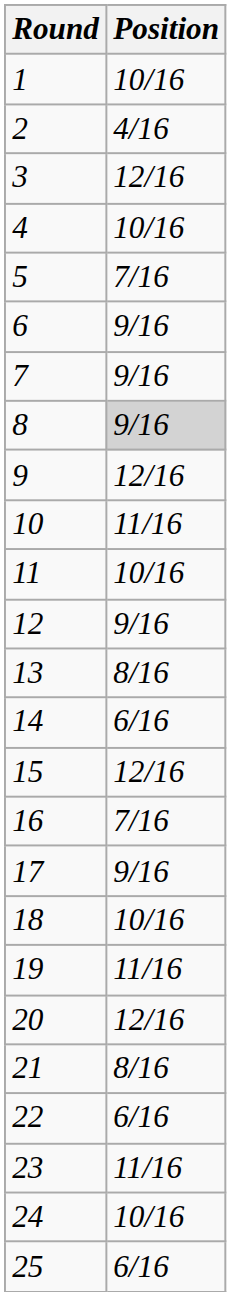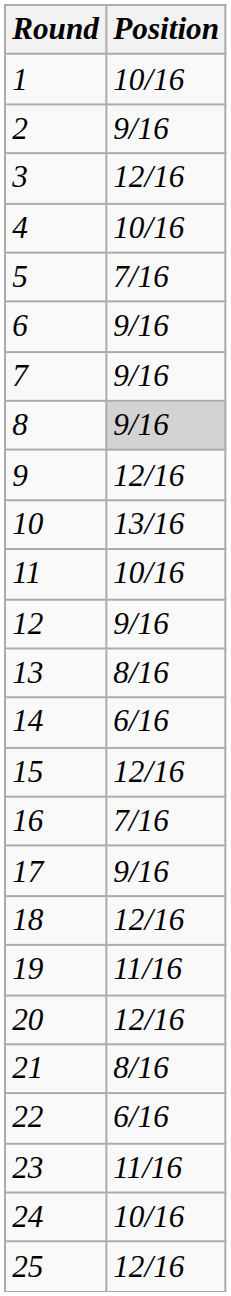2 | Position: 4/16 -> 9/16
10 | Position: 11/16 -> 13/16
18 | Position: 10/16 -> 12/16
25 | Position: 6/16 -> 12/16
